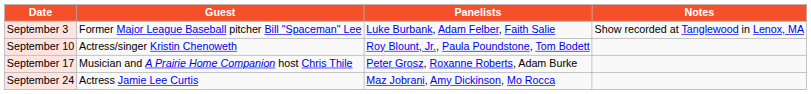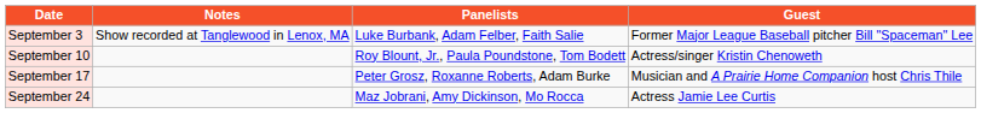columns swapped: Guest <-> Notes
